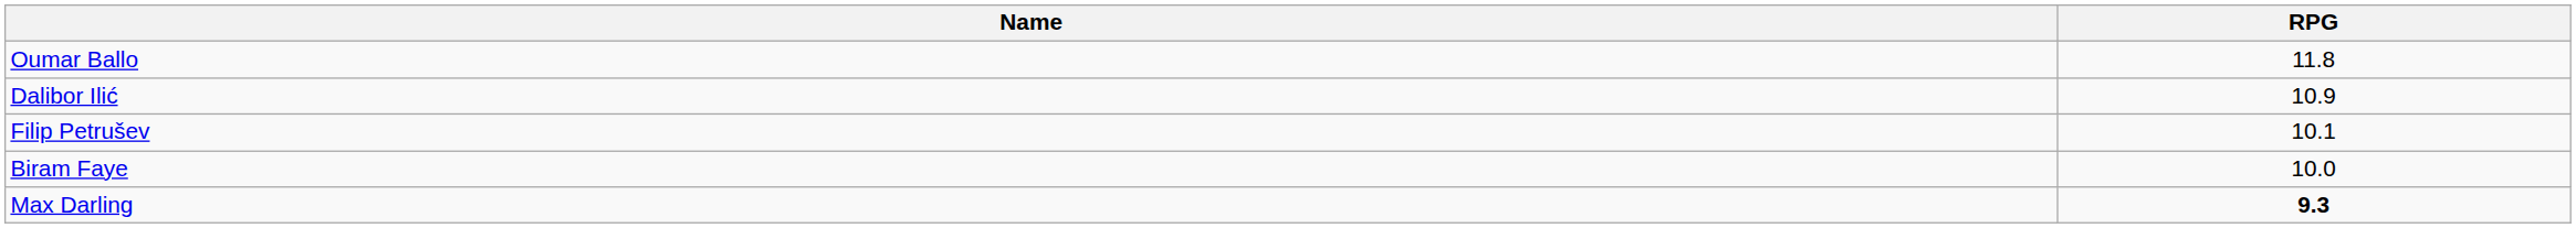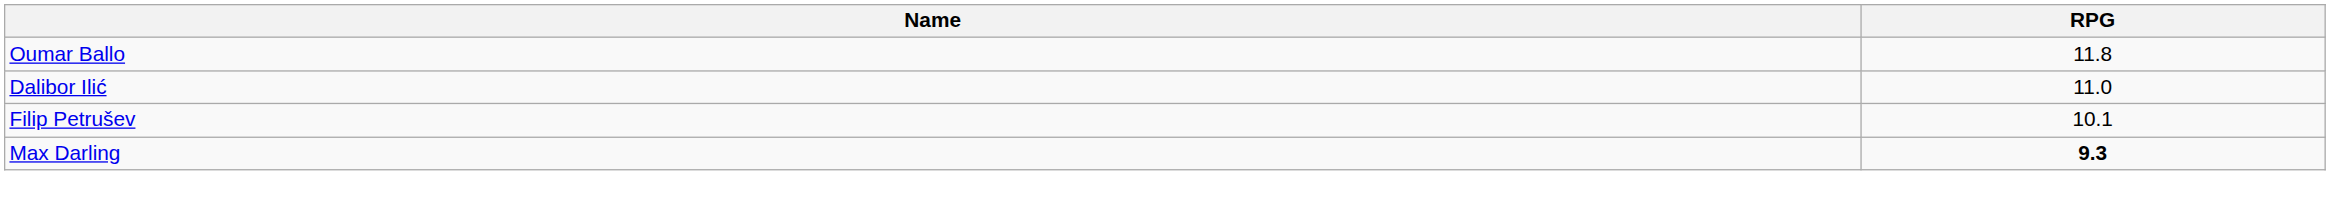Dalibor Ilić | RPG: 10.9 -> 11.0
- row: Biram Faye | 10.0
